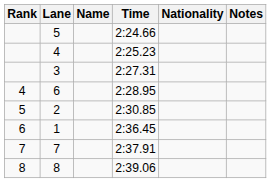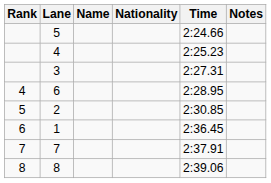columns swapped: Nationality <-> Time
